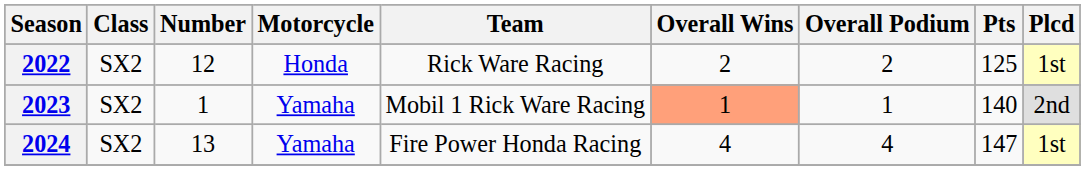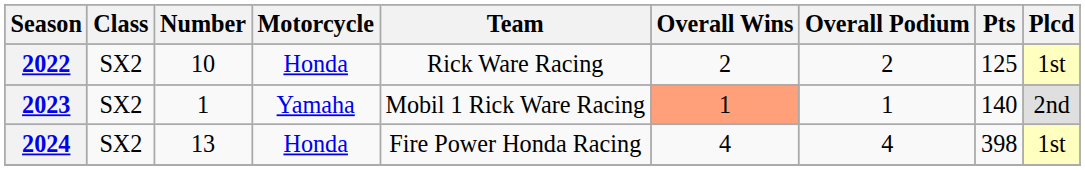2022 | Number: 12 -> 10
2024 | Motorcycle: Yamaha -> Honda
2024 | Pts: 147 -> 398
